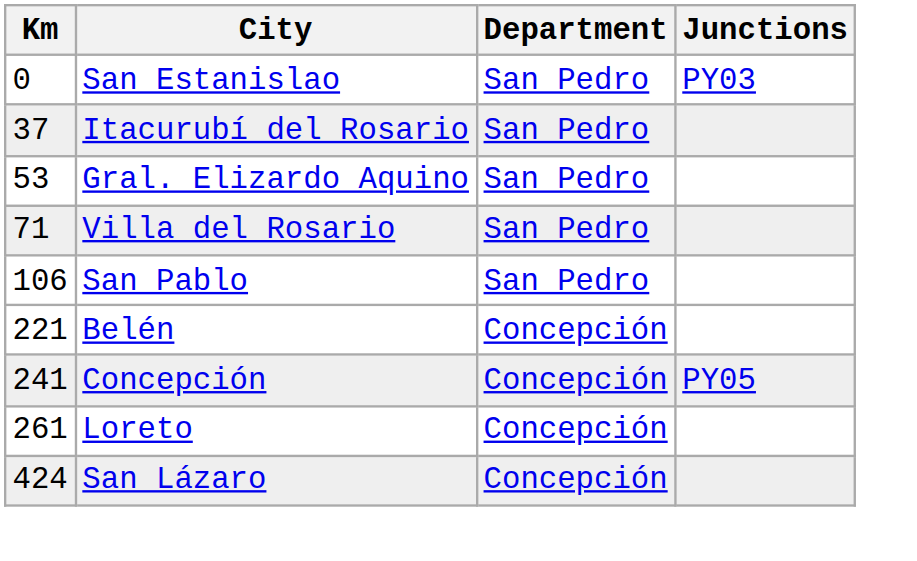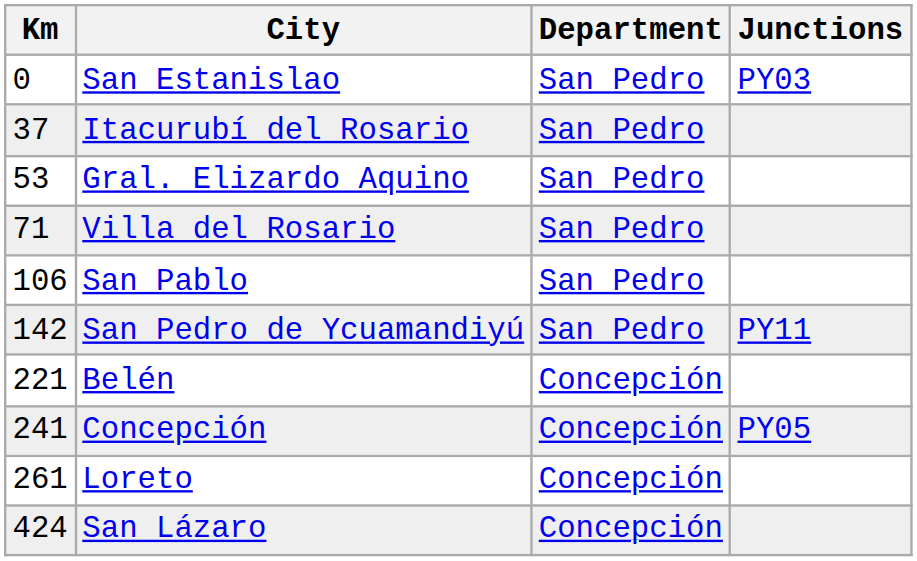+ row: 142 | San Pedro de Ycuamandiyú | San Pedro | PY11
